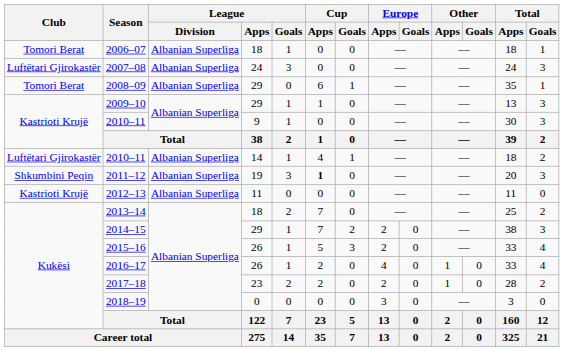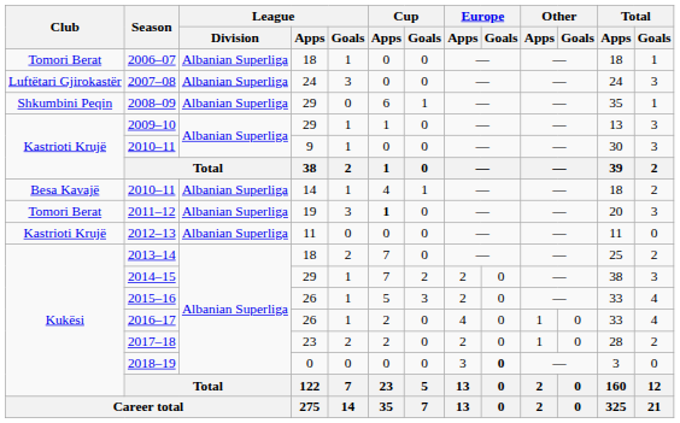2008–09 | Club: Tomori Berat -> Shkumbini Peqin
2010–11 / 14 | Club: Luftëtari Gjirokastër -> Besa Kavajë
2011–12 | Club: Shkumbini Peqin -> Tomori Berat
2018–19 | Europe / Goals: normal -> bold
